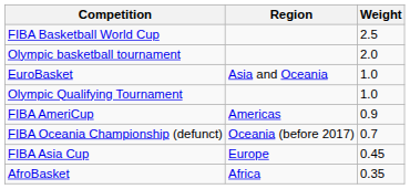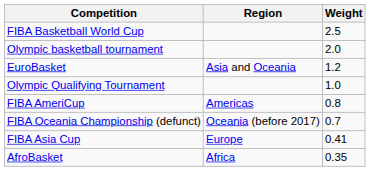EuroBasket | Weight: 1.0 -> 1.2
FIBA AmeriCup | Weight: 0.9 -> 0.8
FIBA Asia Cup | Weight: 0.45 -> 0.41
